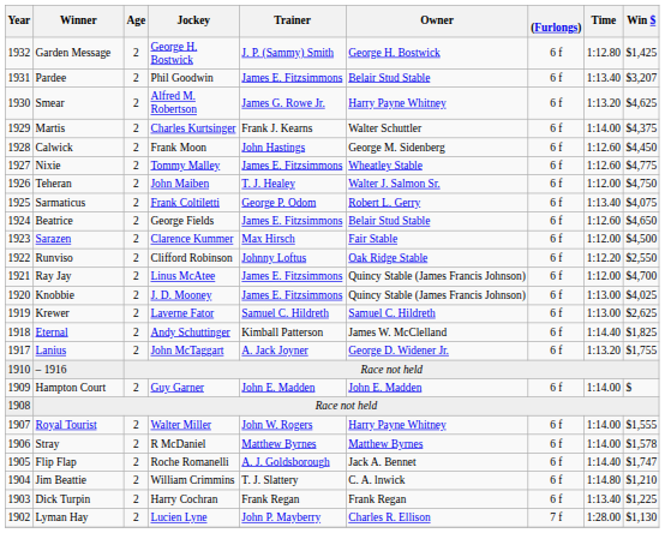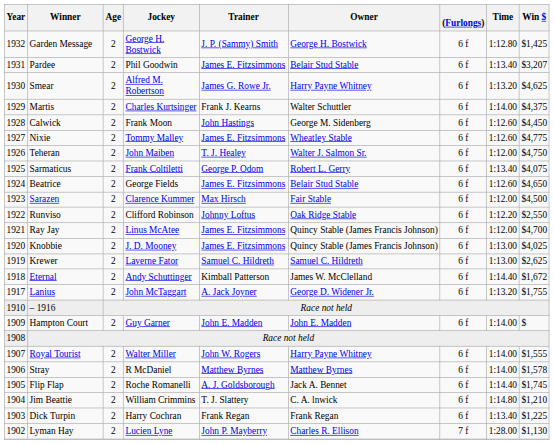Eternal | Win $: $1,825 -> $1,672
Flip Flap | Win $: $1,747 -> $1,745
